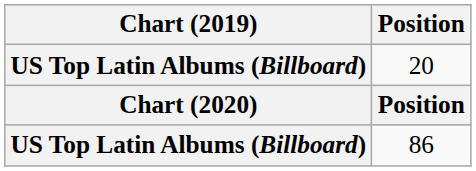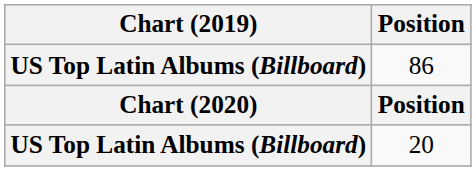rows swapped: 20 <-> 86
